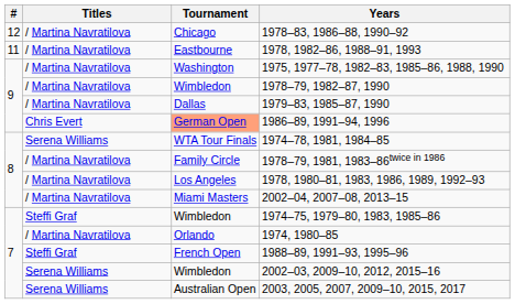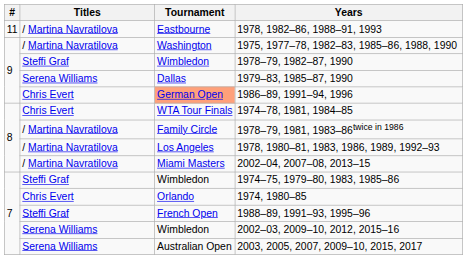- row: 12 | / Martina Navratilova | Chicago | 1978–83, 1986–88, 1990–92
1978–79, 1982–87, 1990 | Titles: / Martina Navratilova -> Steffi Graf
1979–83, 1985–87, 1990 | Titles: / Martina Navratilova -> Serena Williams
1974–78, 1981, 1984–85 | Titles: Serena Williams -> Chris Evert
1974, 1980–85 | Titles: / Martina Navratilova -> Chris Evert
